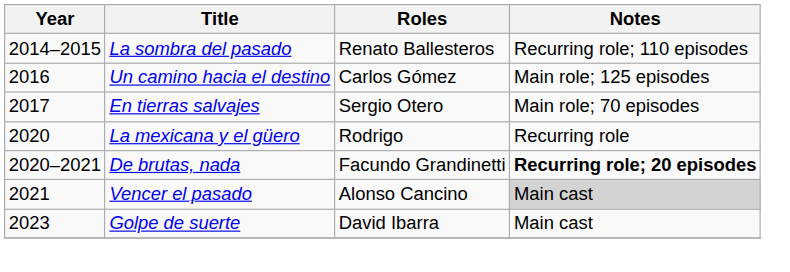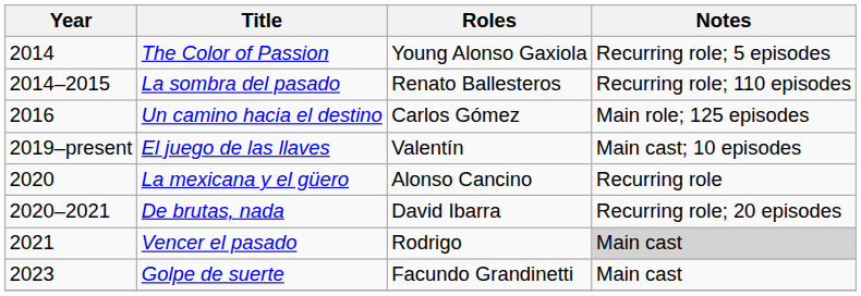+ row: 2014 | The Color of Passion | Young Alonso Gaxiola | Recurring role; 5 episodes
- row: 2017 | En tierras salvajes | Sergio Otero | Main role; 70 episodes
+ row: 2019–present | El juego de las llaves | Valentín | Main cast; 10 episodes
La mexicana y el güero | Roles: Rodrigo -> Alonso Cancino
De brutas, nada | Roles: Facundo Grandinetti -> David Ibarra
De brutas, nada | Notes: bold -> normal
Vencer el pasado | Roles: Alonso Cancino -> Rodrigo
Golpe de suerte | Roles: David Ibarra -> Facundo Grandinetti
